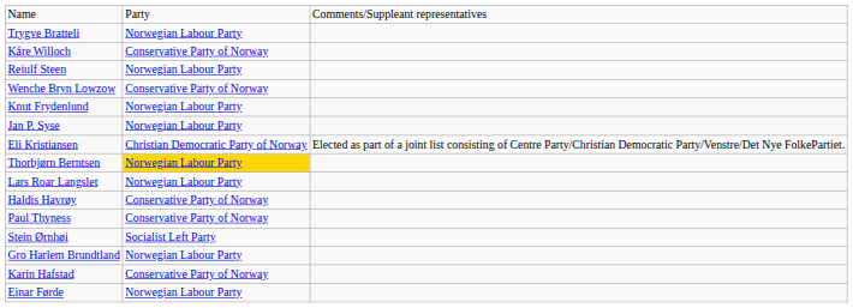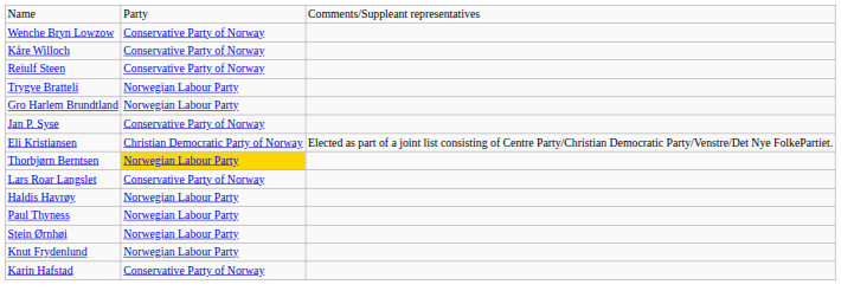rows swapped: Trygve Bratteli <-> Wenche Bryn Lowzow
Reiulf Steen | column 2: Norwegian Labour Party -> Conservative Party of Norway
rows swapped: Gro Harlem Brundtland <-> Knut Frydenlund
Jan P. Syse | column 2: Norwegian Labour Party -> Conservative Party of Norway
Lars Roar Langslet | column 2: Norwegian Labour Party -> Conservative Party of Norway
Haldis Havrøy | column 2: Conservative Party of Norway -> Norwegian Labour Party
Paul Thyness | column 2: Conservative Party of Norway -> Norwegian Labour Party
Stein Ørnhøi | column 2: Socialist Left Party -> Norwegian Labour Party
- row: Einar Førde | Norwegian Labour Party
